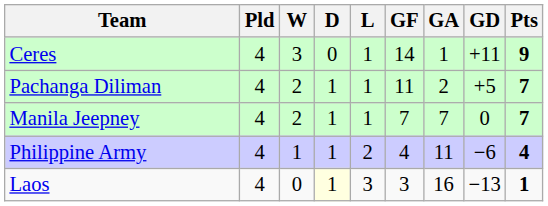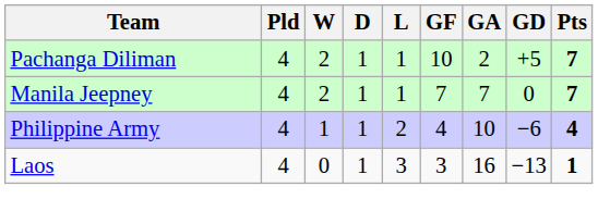- row: Ceres | 4 | 3 | 0 | 1 | 14 | 1 | +11 | 9
Pachanga Diliman | GF: 11 -> 10
Philippine Army | GA: 11 -> 10
Laos | D: lightyellow background -> no background
